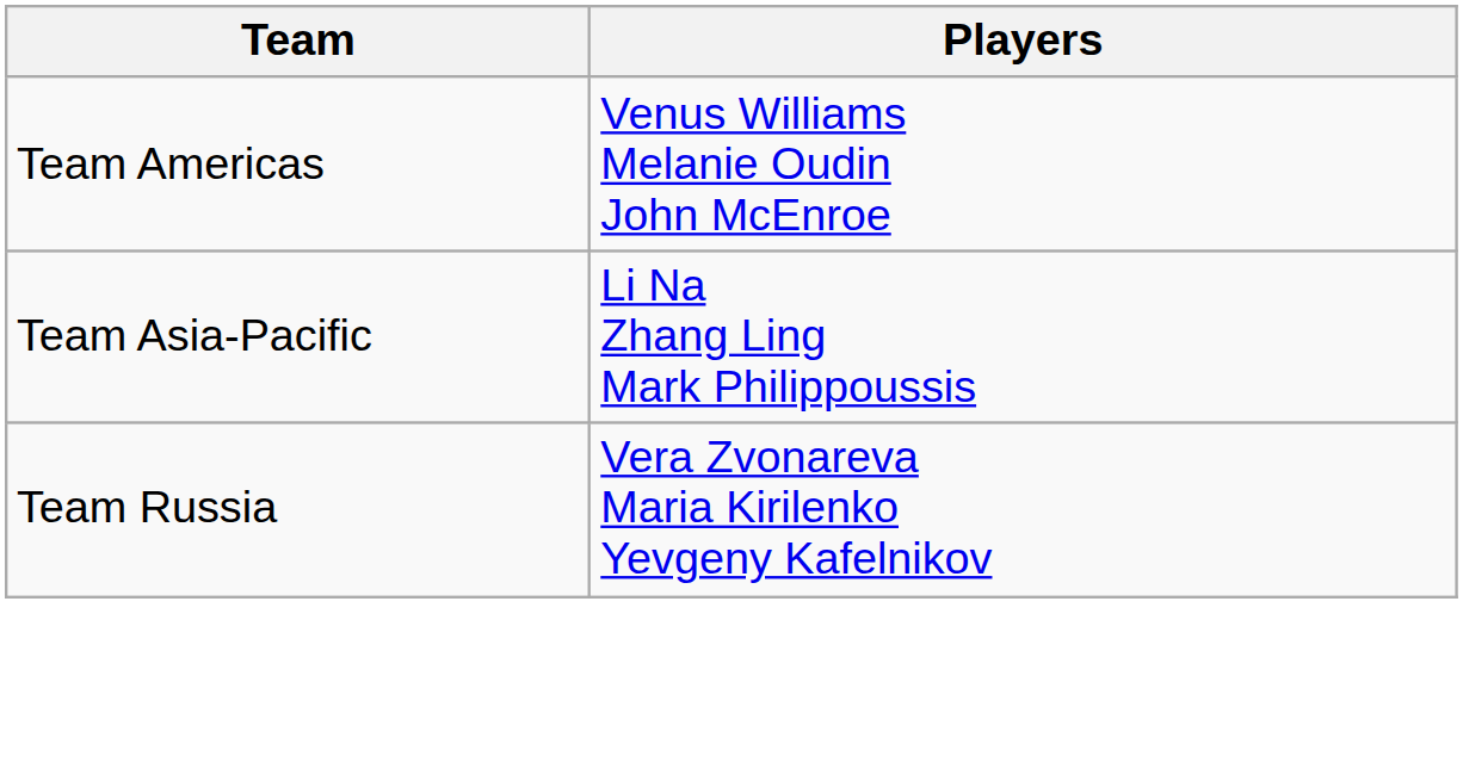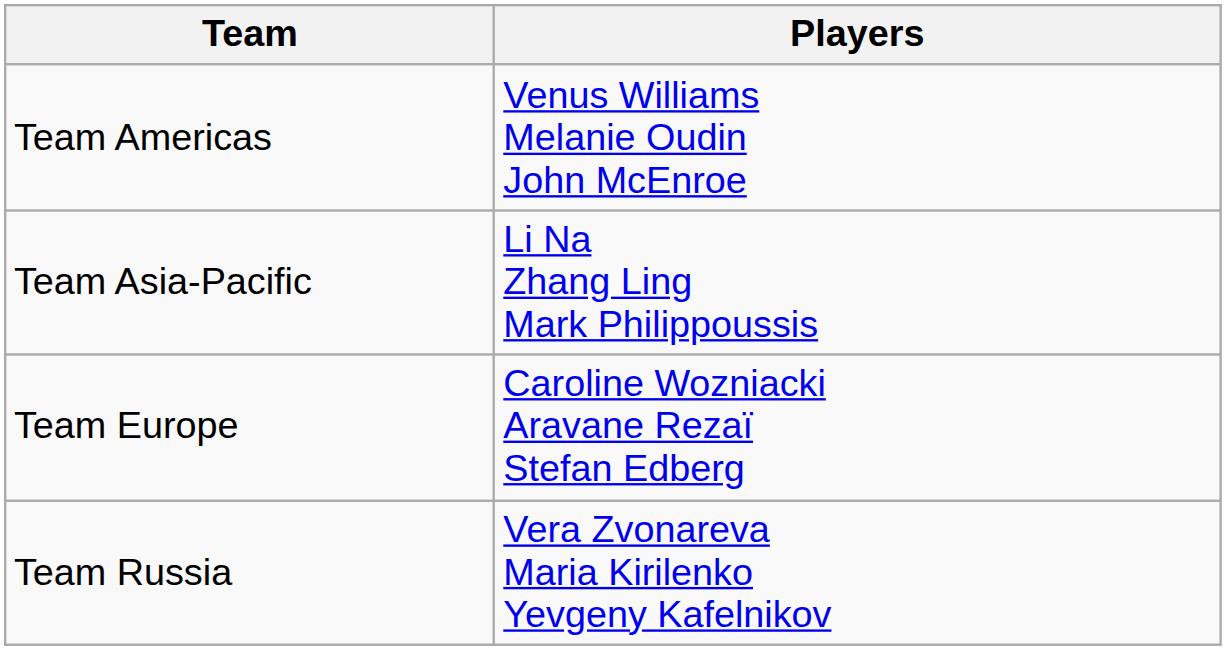+ row: Team Europe | Caroline Wozniacki Aravane Rezaï Stefan Edberg
